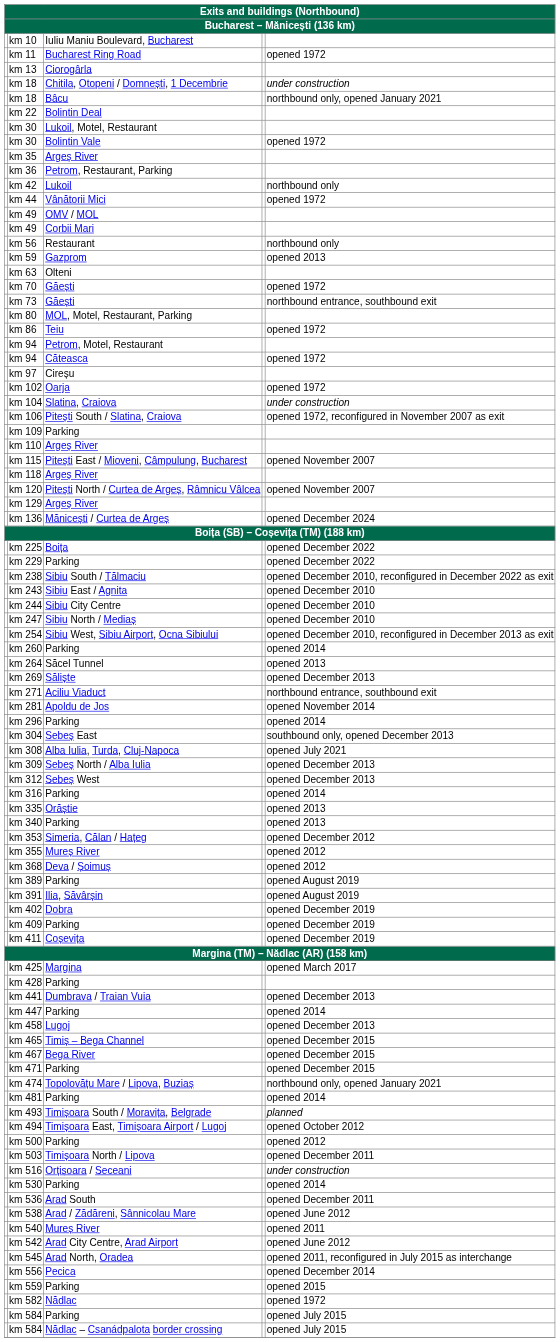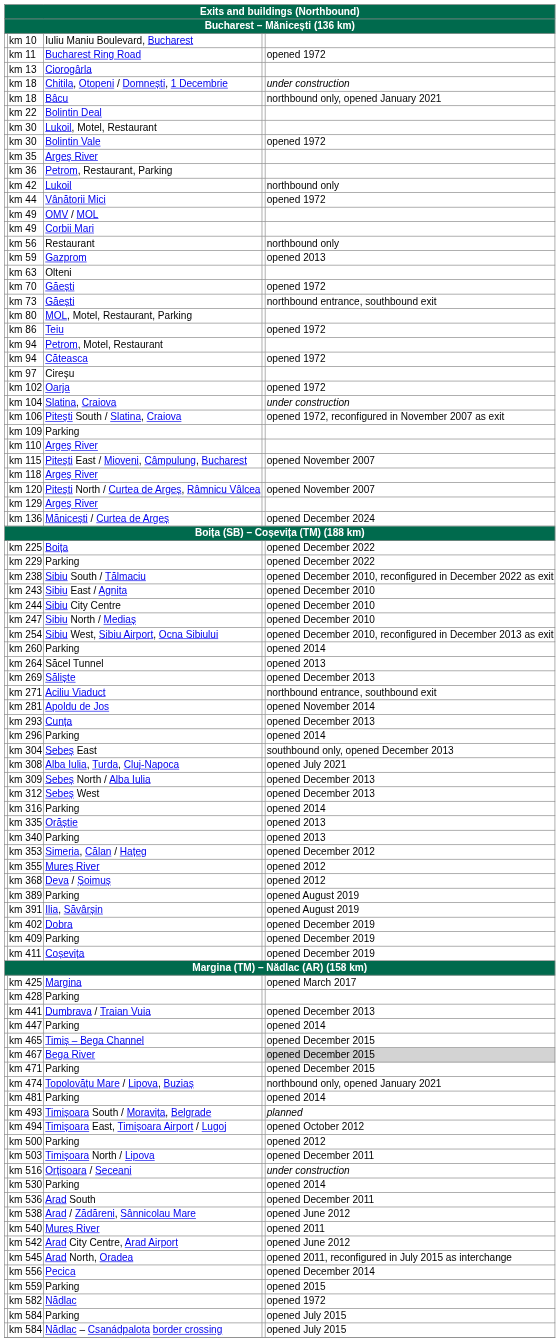+ row: km 293 | Cunța | opened December 2013
- row: km 458 | Lugoj | opened December 2013
km 467 | column 5: no background -> lightgrey background
